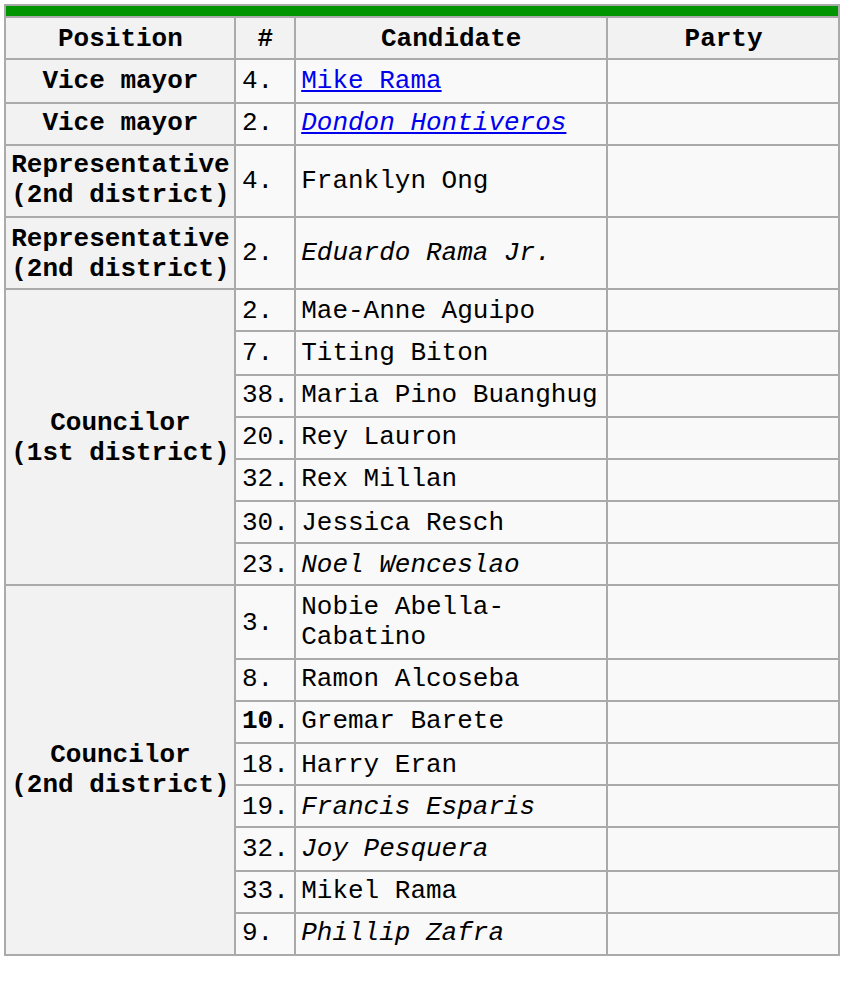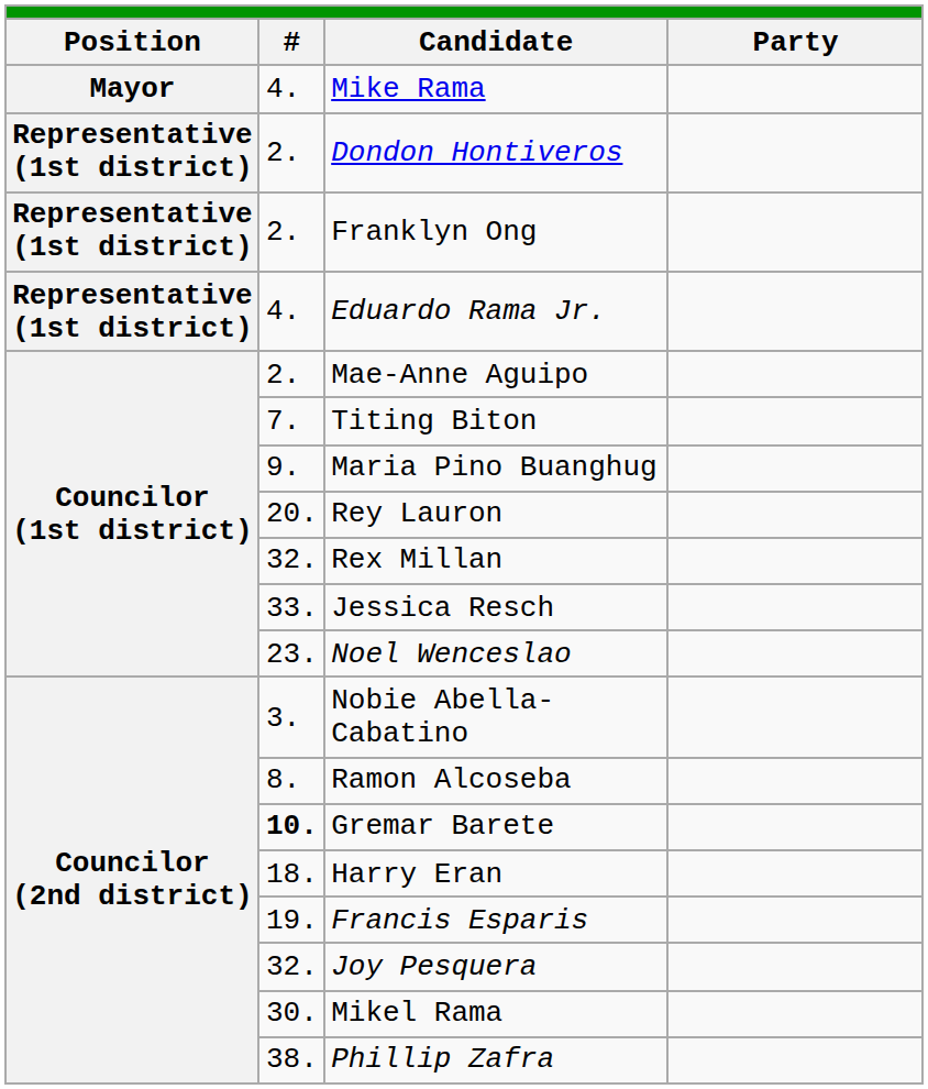Mike Rama | column 1: Vice mayor -> Mayor
Dondon Hontiveros | column 1: Vice mayor -> Representative (1st district)
Franklyn Ong | column 1: Representative (2nd district) -> Representative (1st district)
Franklyn Ong | column 2: 4. -> 2.
Eduardo Rama Jr. | column 1: Representative (2nd district) -> Representative (1st district)
Eduardo Rama Jr. | column 2: 2. -> 4.
Maria Pino Buanghug | column 2: 38. -> 9.
Jessica Resch | column 2: 30. -> 33.
Mikel Rama | column 2: 33. -> 30.
Phillip Zafra | column 2: 9. -> 38.
